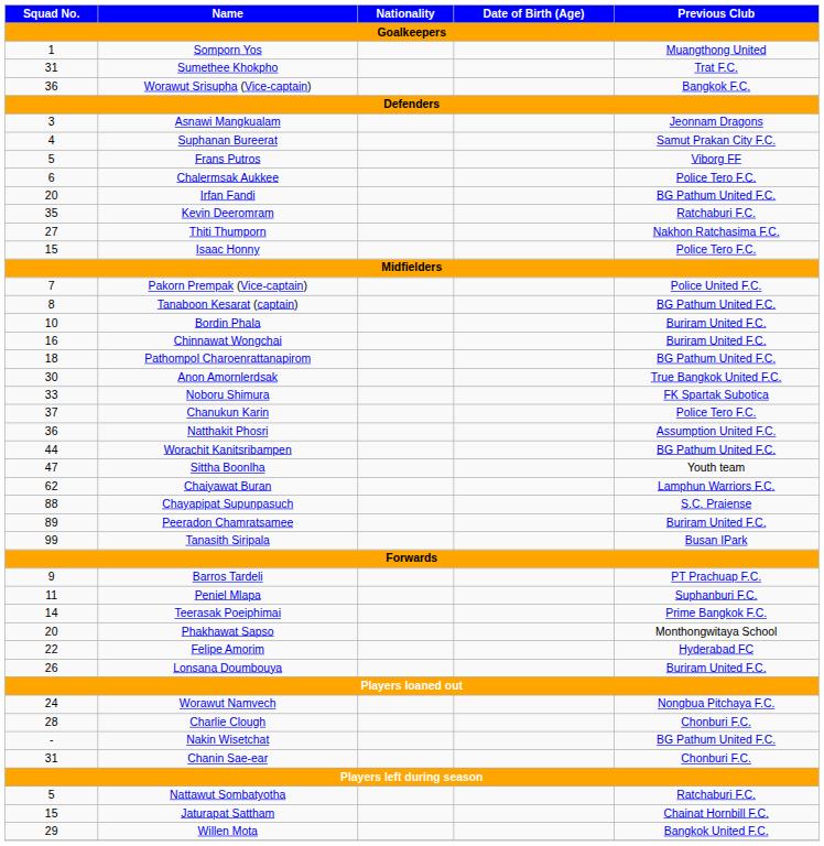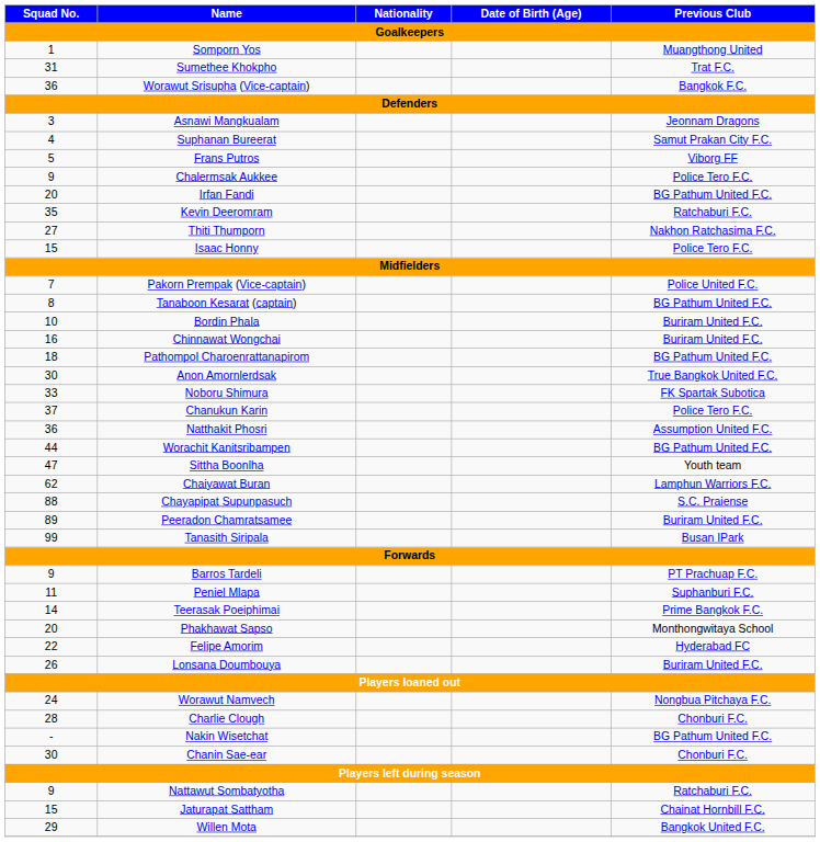Chalermsak Aukkee | Squad No.: 6 -> 9
Chanin Sae-ear | Squad No.: 31 -> 30
Nattawut Sombatyotha | Squad No.: 5 -> 9
